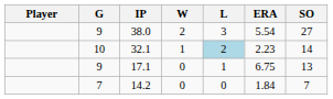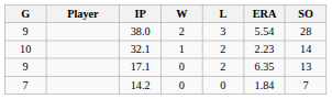columns swapped: Player <-> G
38.0 | SO: 27 -> 28
32.1 | L: lightblue background -> no background
17.1 | L: 1 -> 2
17.1 | ERA: 6.75 -> 6.35
